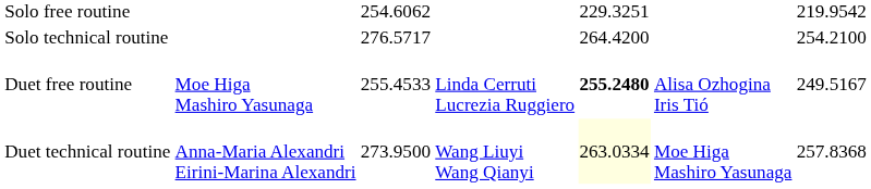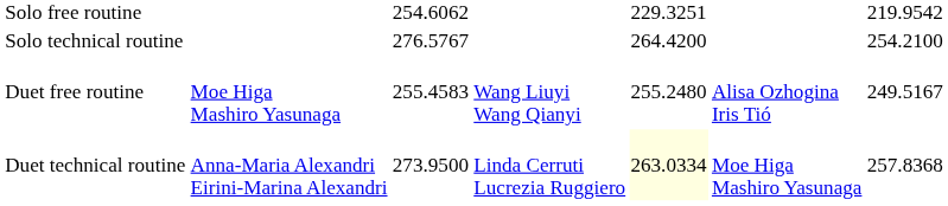Solo technical routine | column 3: 276.5717 -> 276.5767
Duet free routine | column 3: 255.4533 -> 255.4583
Duet free routine | column 4: Linda Cerruti Lucrezia Ruggiero -> Wang Liuyi Wang Qianyi
Duet free routine | column 5: bold -> normal
Duet technical routine | column 4: Wang Liuyi Wang Qianyi -> Linda Cerruti Lucrezia Ruggiero
